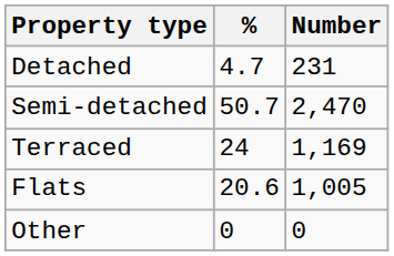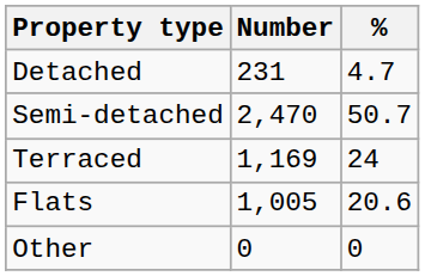columns swapped: Number <-> %
